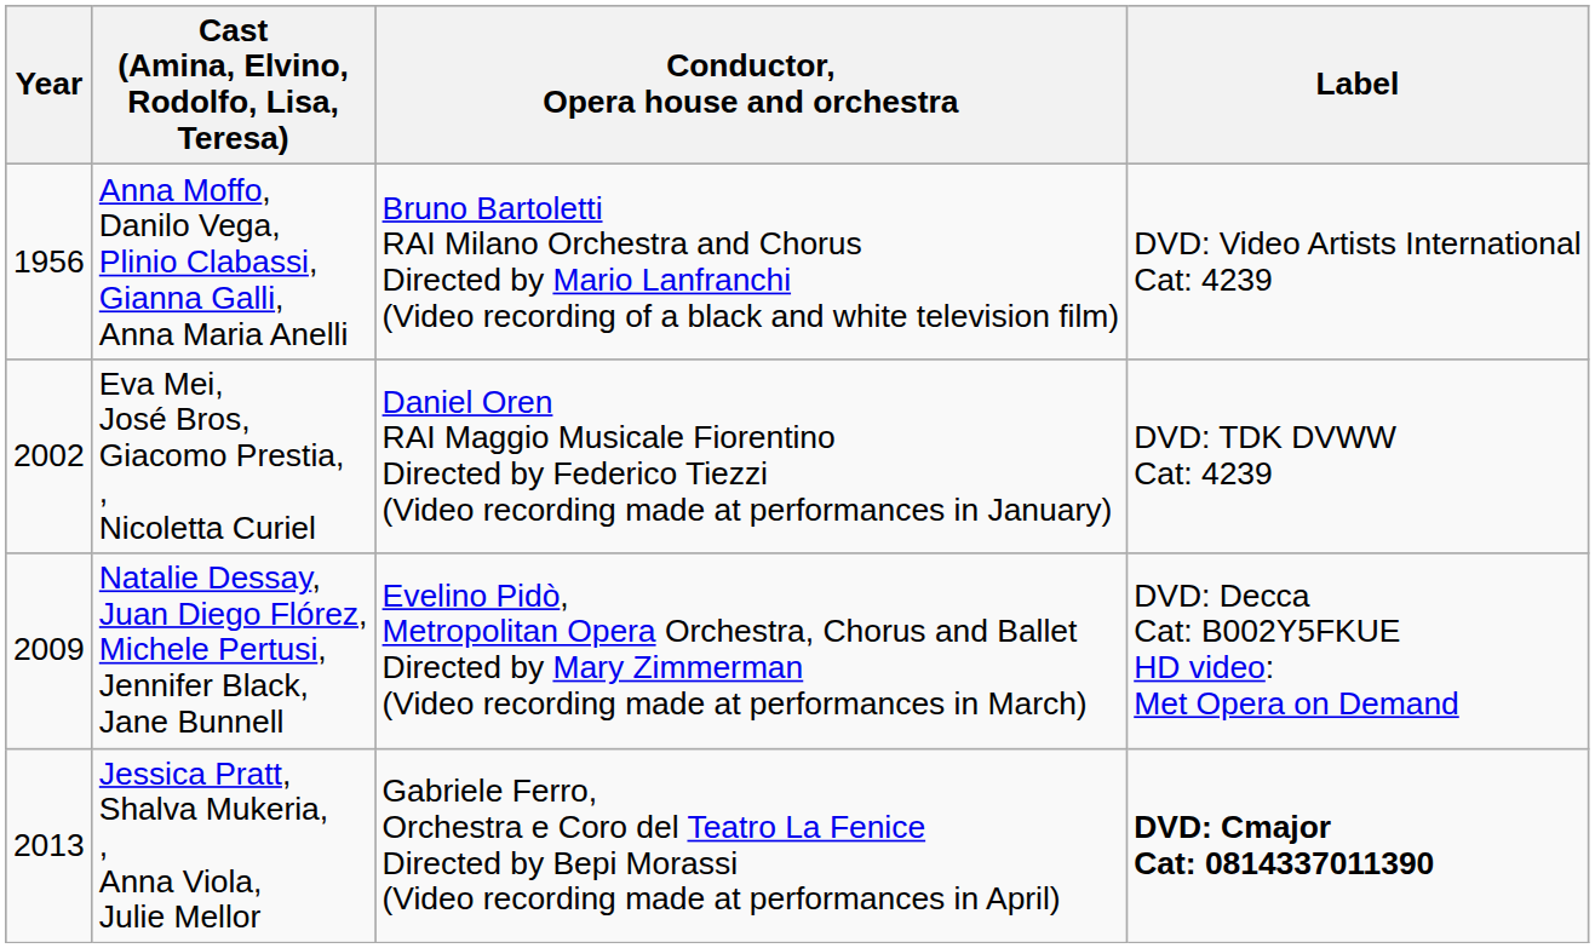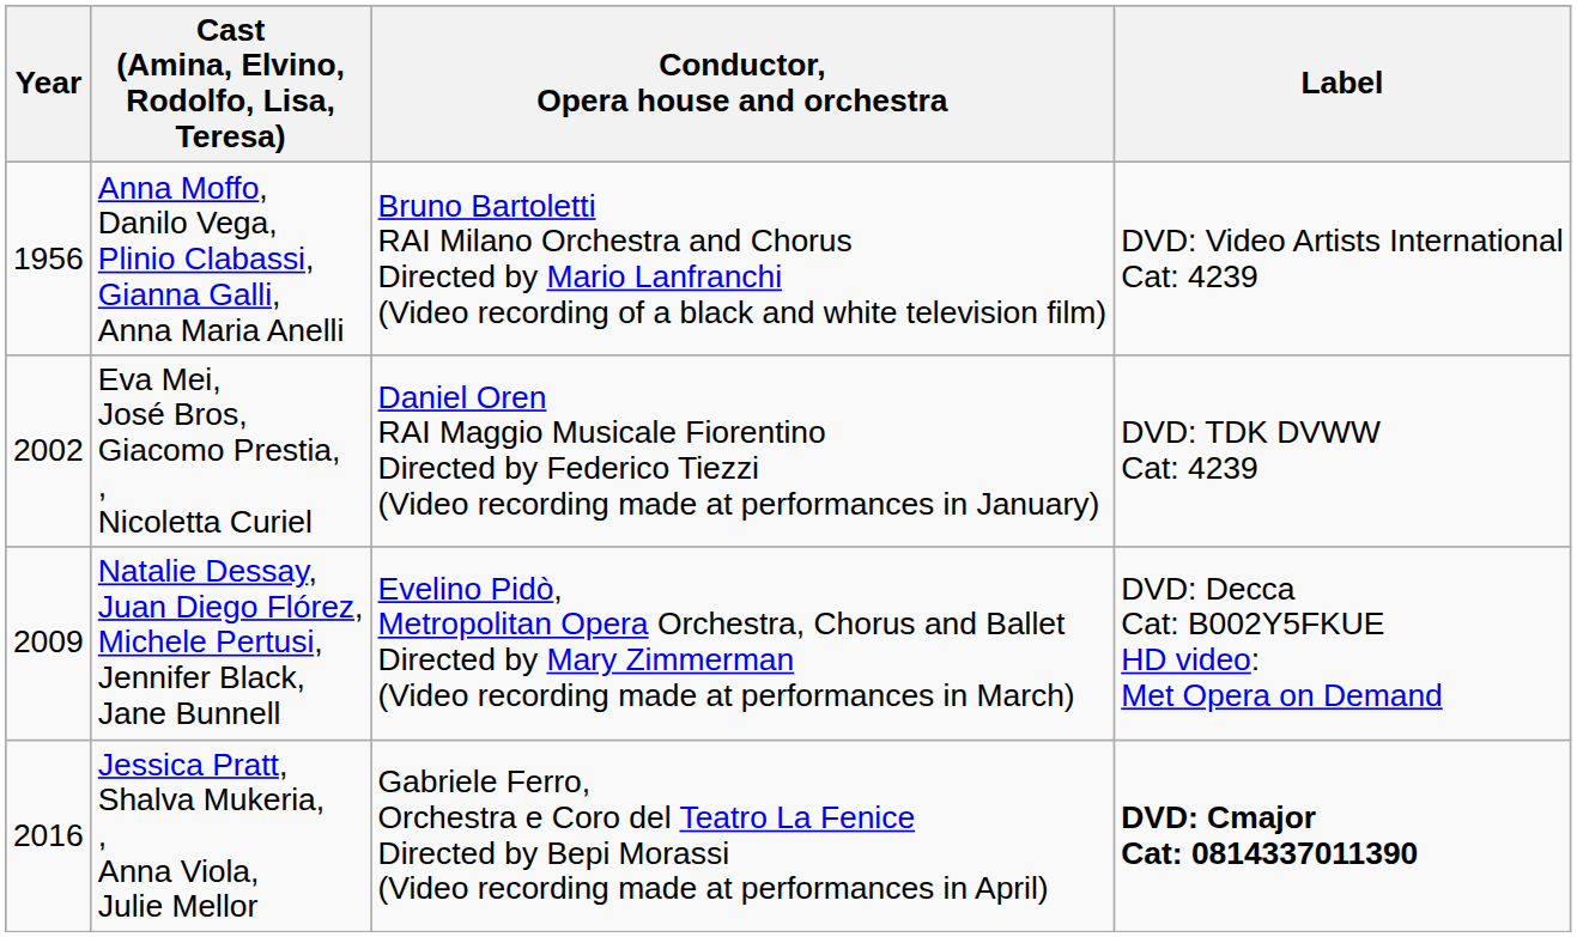Jessica Pratt, Shalva Mukeria, , Anna Viola, Julie Mellor | Year: 2013 -> 2016
